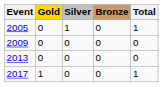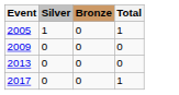- column: Gold | 0 | 0 | 0 | 1
